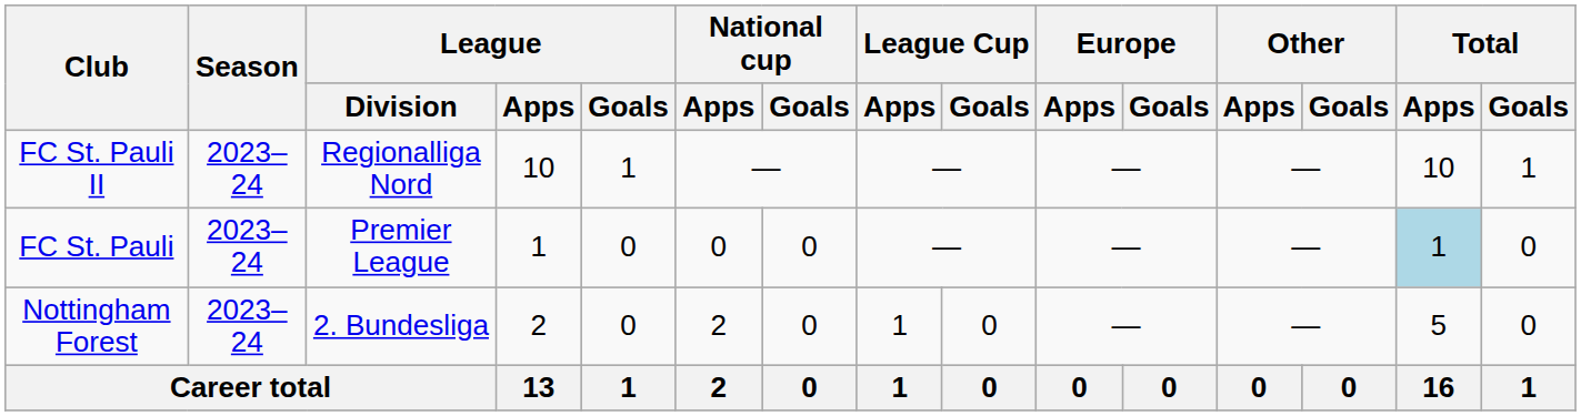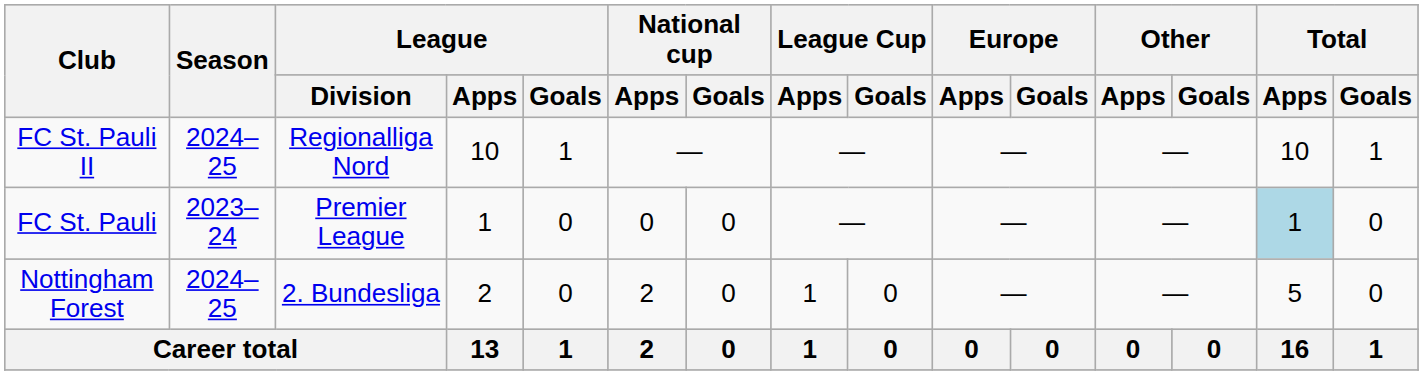FC St. Pauli II | Season: 2023–24 -> 2024–25
Nottingham Forest | Season: 2023–24 -> 2024–25
